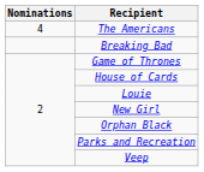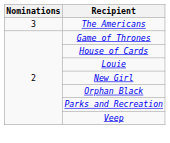The Americans | Nominations: 4 -> 3
- row: Breaking Bad
